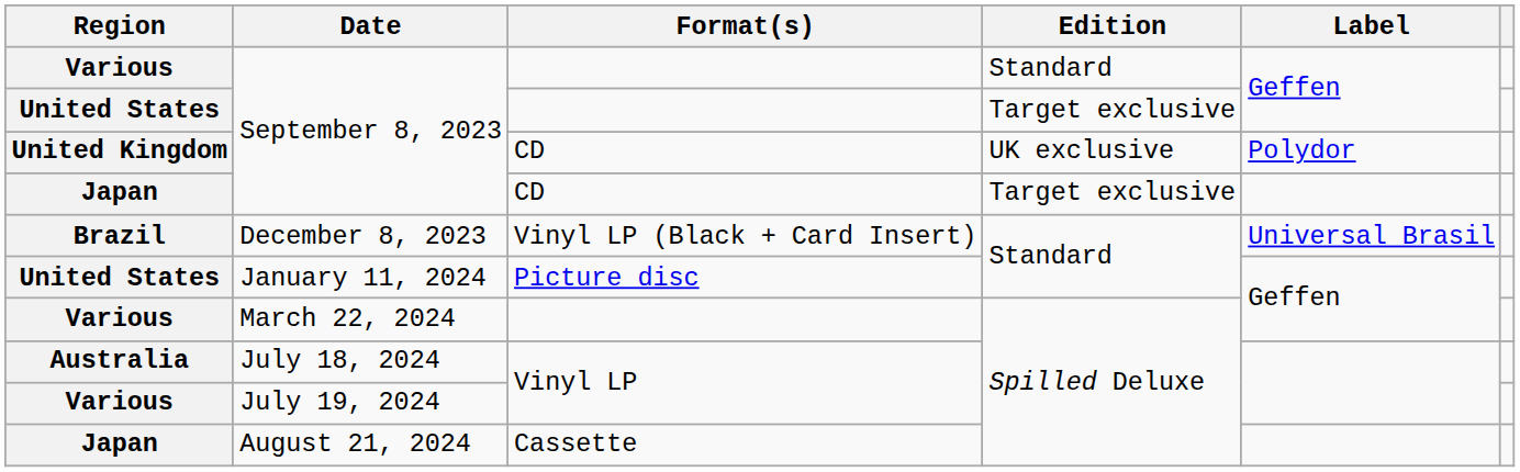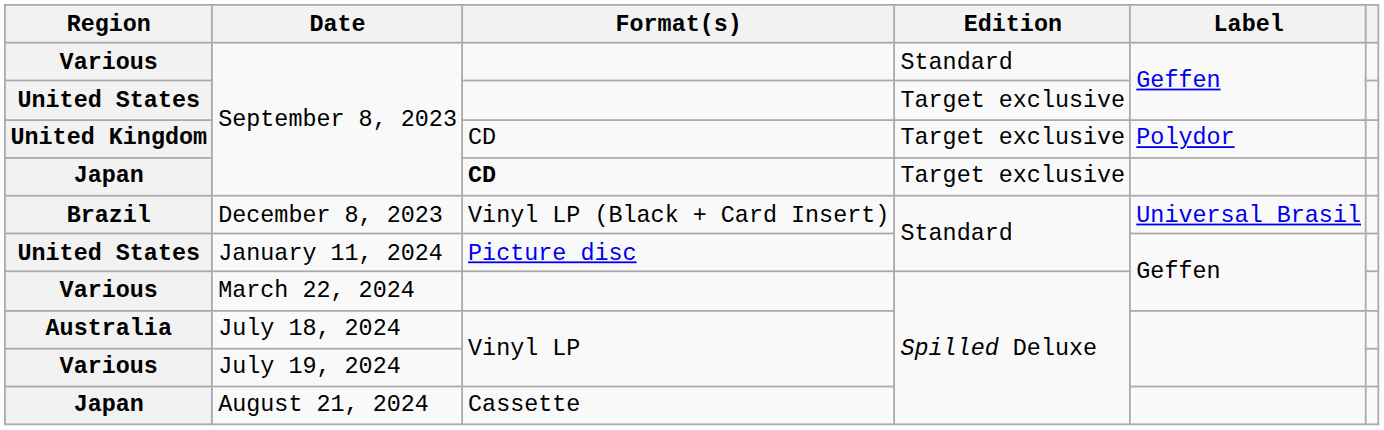United Kingdom / September 8, 2023 | Edition: UK exclusive -> Target exclusive
Japan / September 8, 2023 | Format(s): normal -> bold
